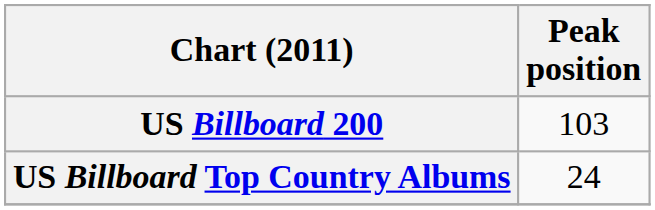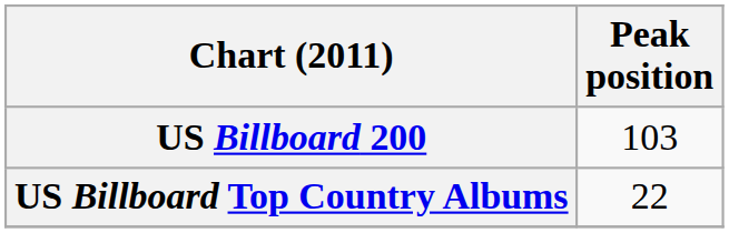US Billboard Top Country Albums | Peak position: 24 -> 22
